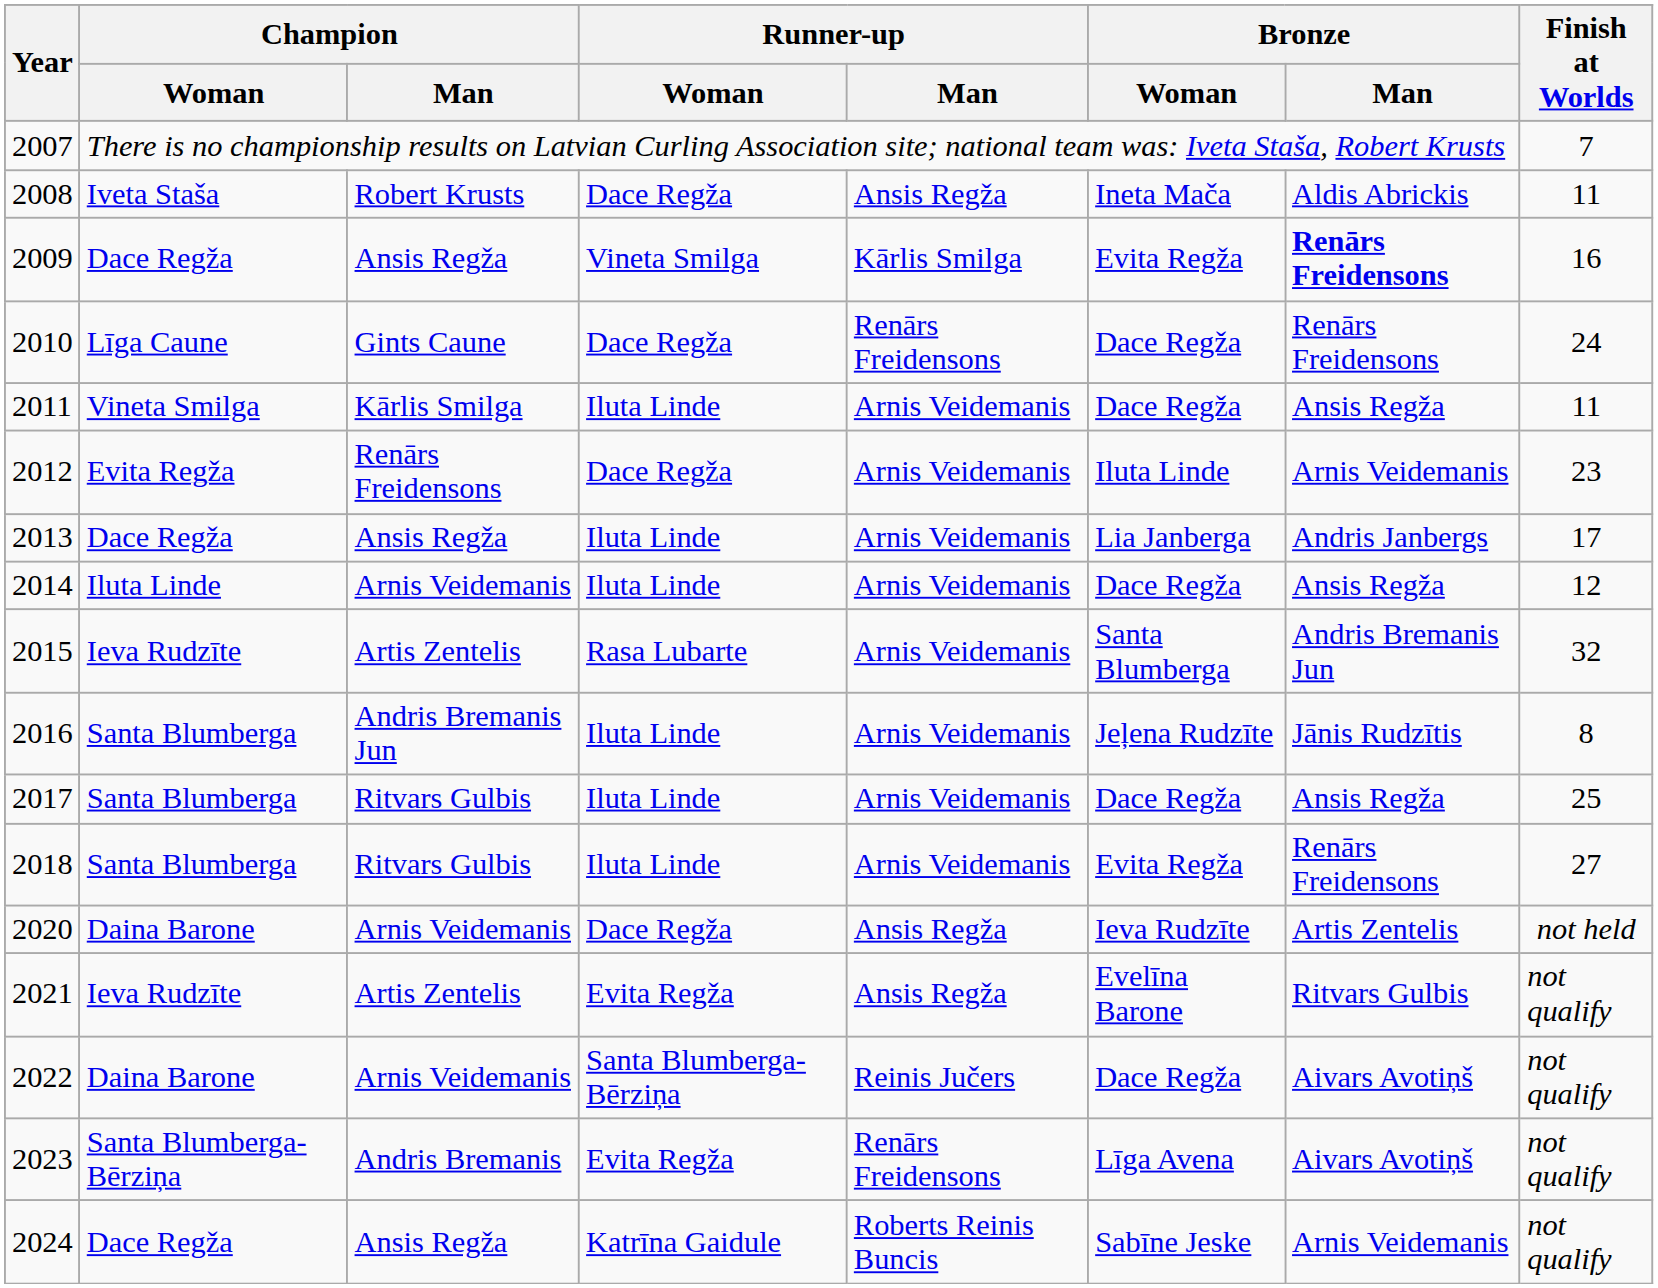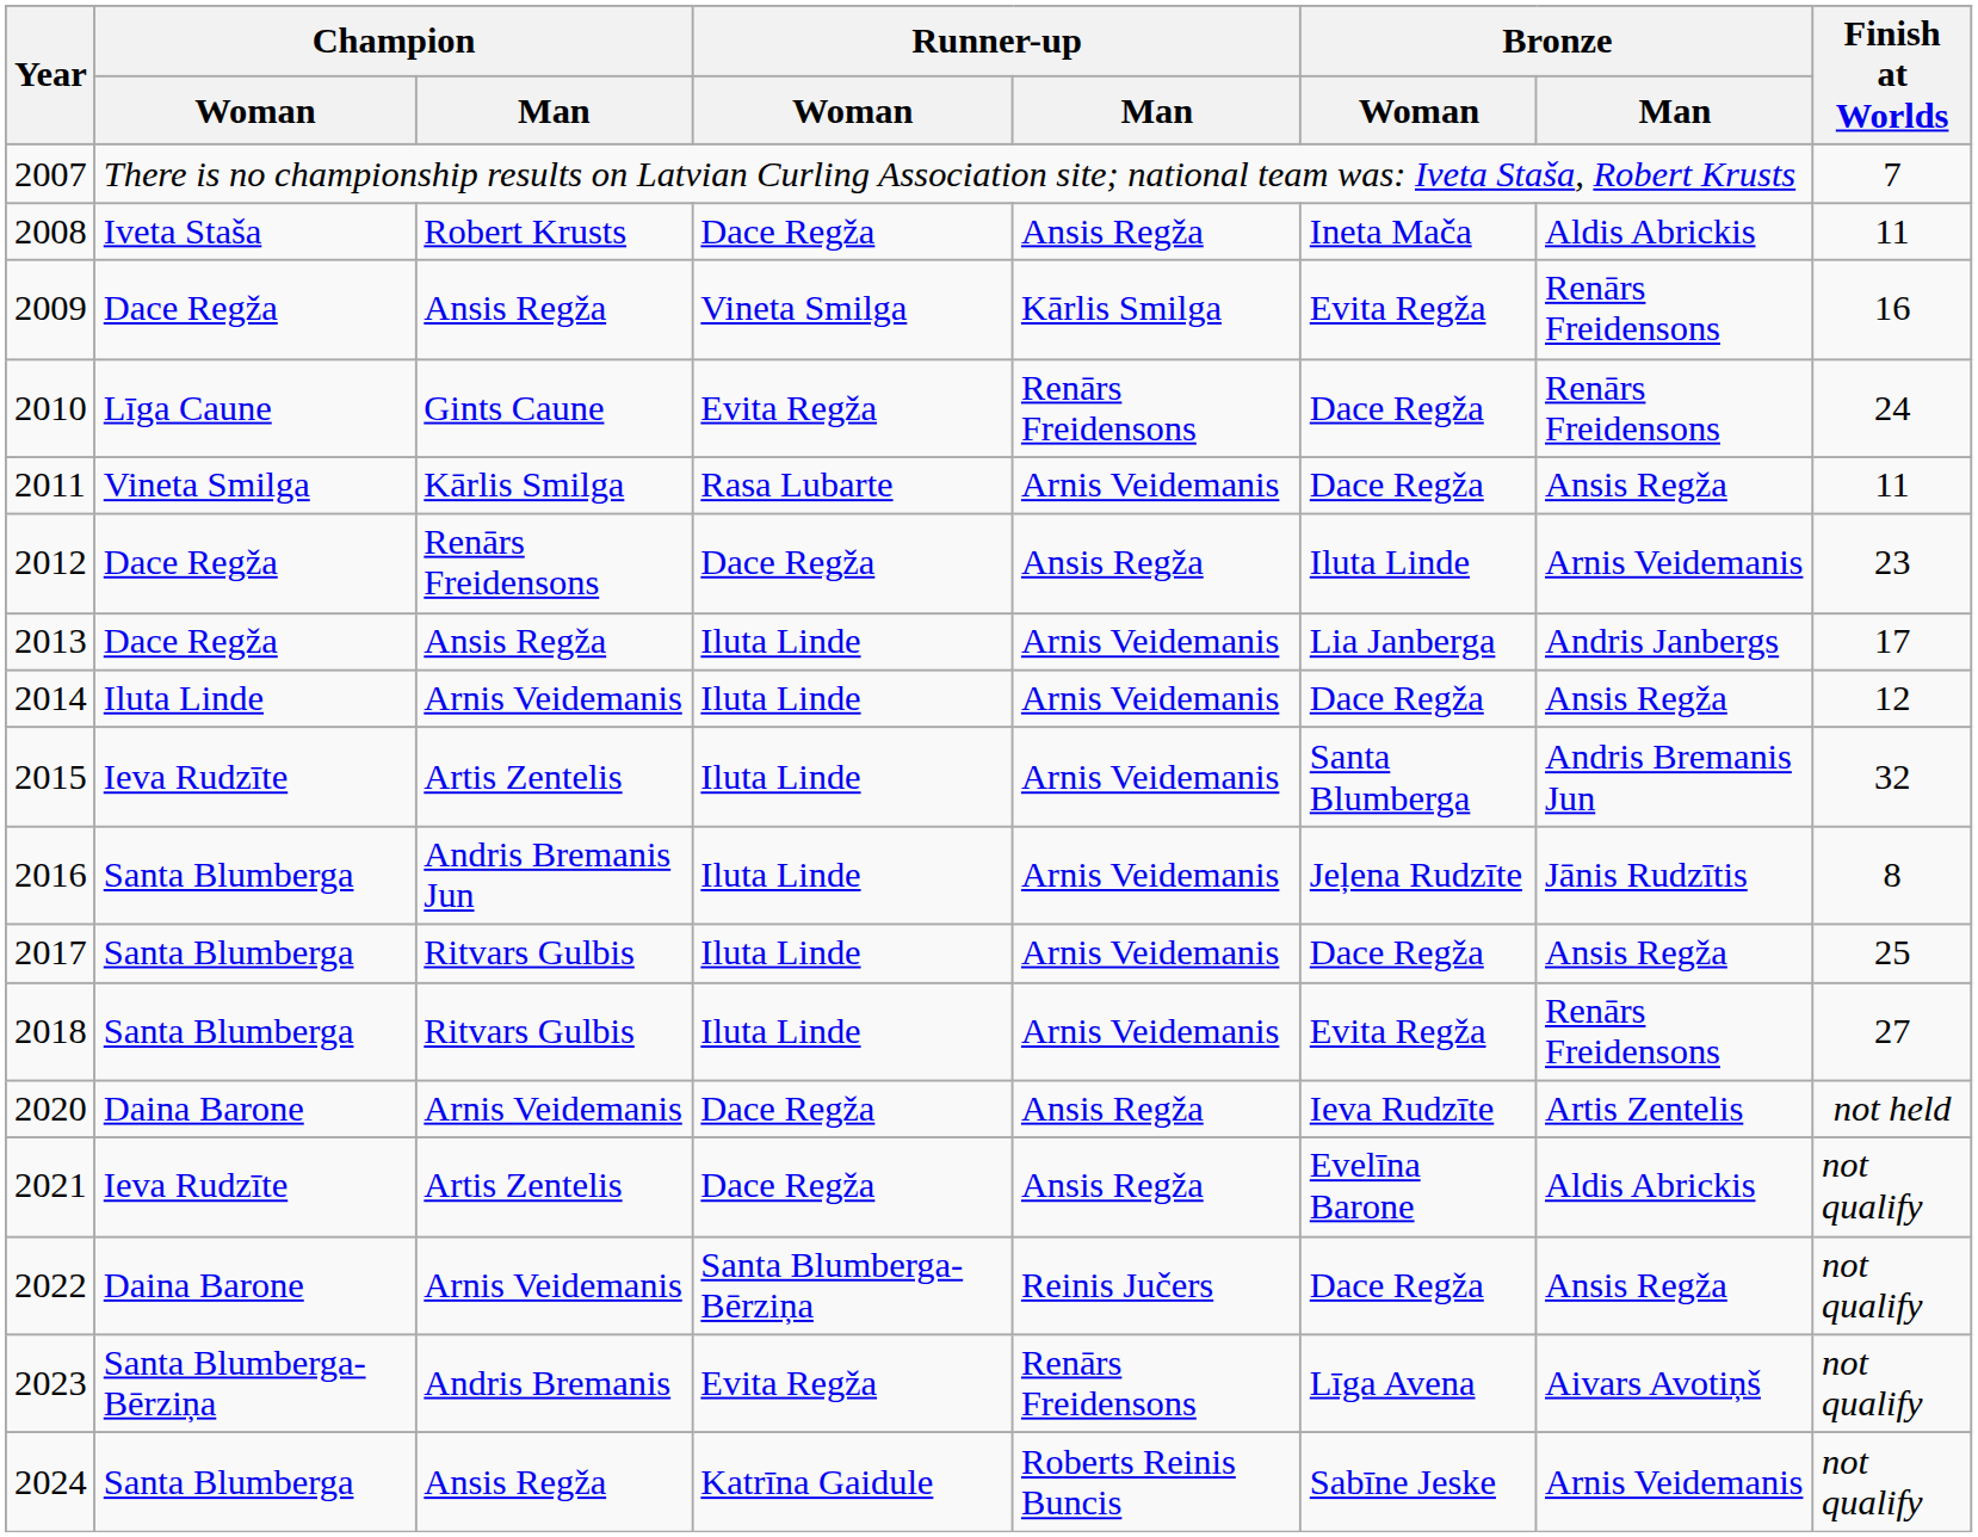2009 | Bronze / Man: bold -> normal
2010 | Runner-up / Woman: Dace Regža -> Evita Regža
2011 | Runner-up / Woman: Iluta Linde -> Rasa Lubarte
2012 | Champion / Woman: Evita Regža -> Dace Regža
2012 | Runner-up / Man: Arnis Veidemanis -> Ansis Regža
2015 | Runner-up / Woman: Rasa Lubarte -> Iluta Linde
2021 | Runner-up / Woman: Evita Regža -> Dace Regža
2021 | Bronze / Man: Ritvars Gulbis -> Aldis Abrickis
2022 | Bronze / Man: Aivars Avotiņš -> Ansis Regža
2024 | Champion / Woman: Dace Regža -> Santa Blumberga
